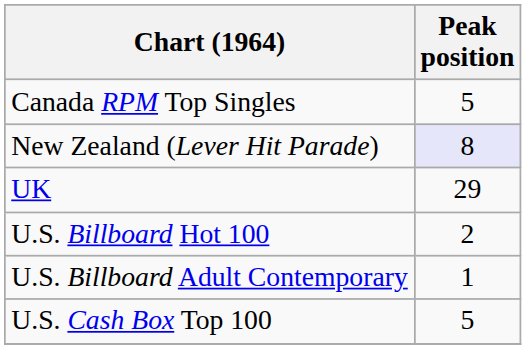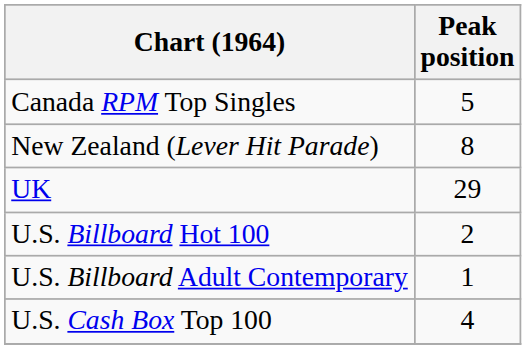New Zealand (Lever Hit Parade) | Peak position: lavender background -> no background
U.S. Cash Box Top 100 | Peak position: 5 -> 4
